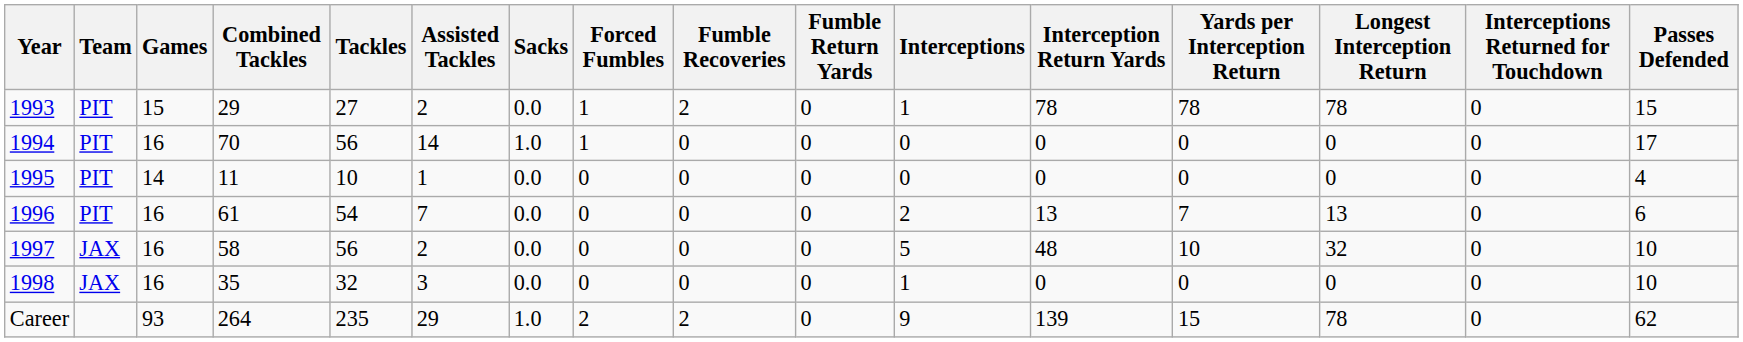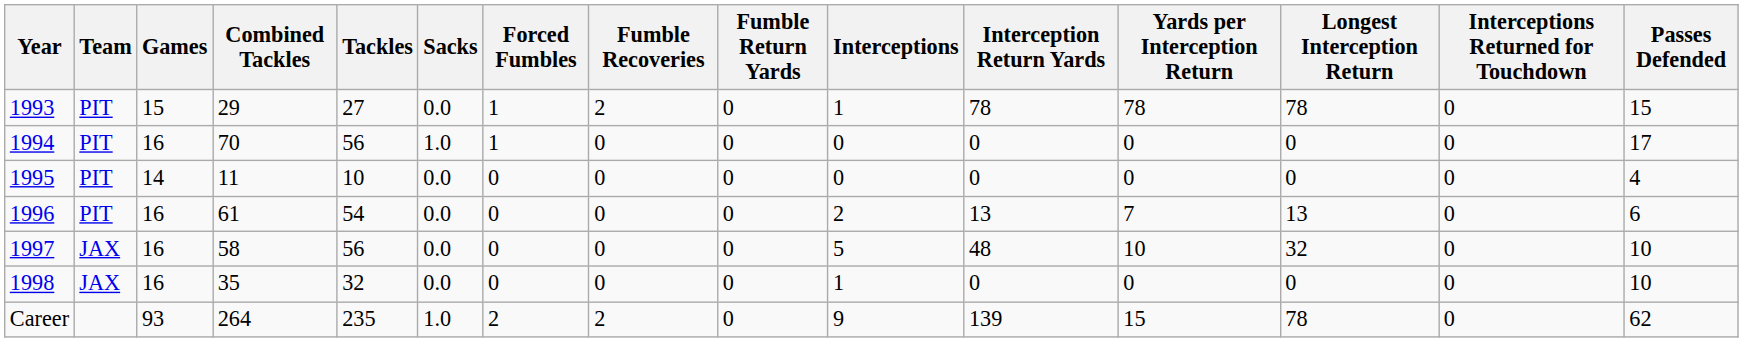- column: Assisted Tackles | 2 | 14 | 1 | 7 | 2 | 3 | 29
